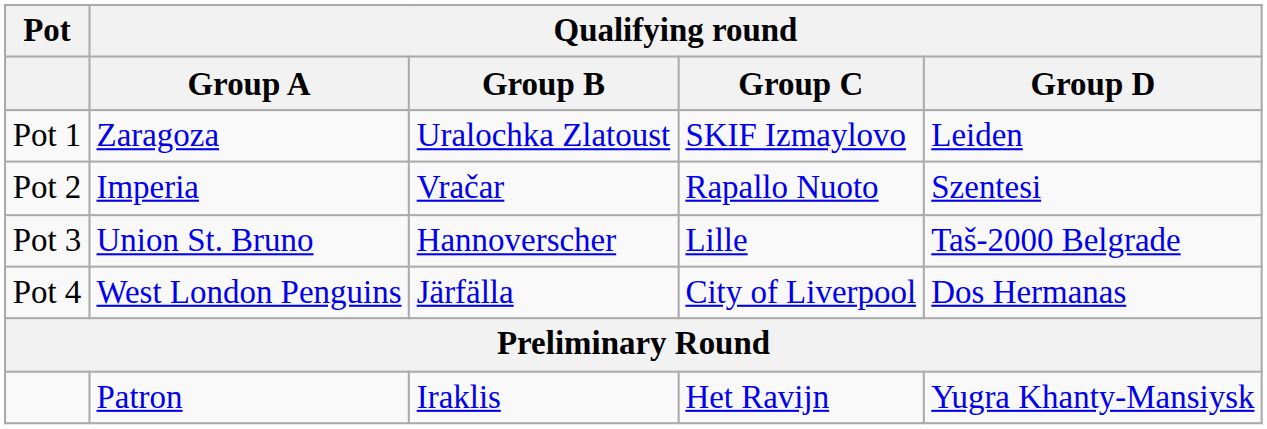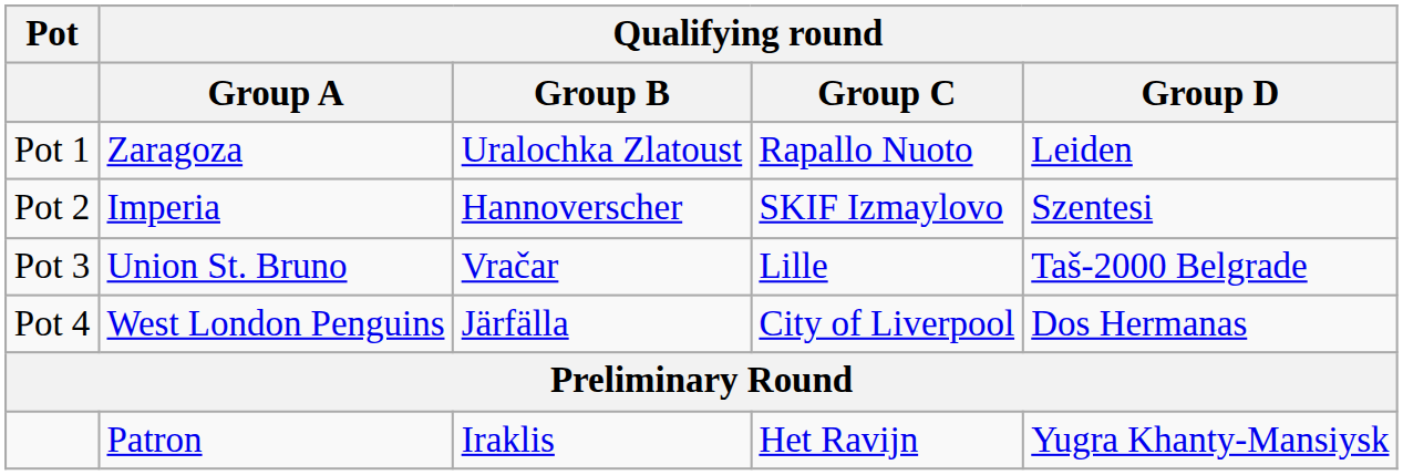Pot 1 | Qualifying round / Group C: SKIF Izmaylovo -> Rapallo Nuoto
Pot 2 | Qualifying round / Group B: Vračar -> Hannoverscher
Pot 2 | Qualifying round / Group C: Rapallo Nuoto -> SKIF Izmaylovo
Pot 3 | Qualifying round / Group B: Hannoverscher -> Vračar
